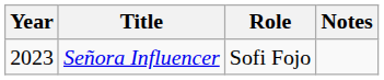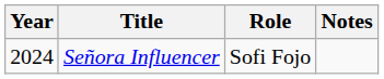Señora Influencer | Year: 2023 -> 2024
